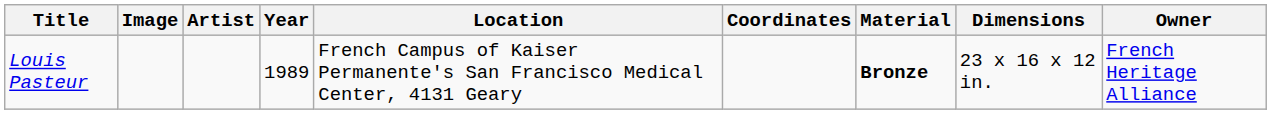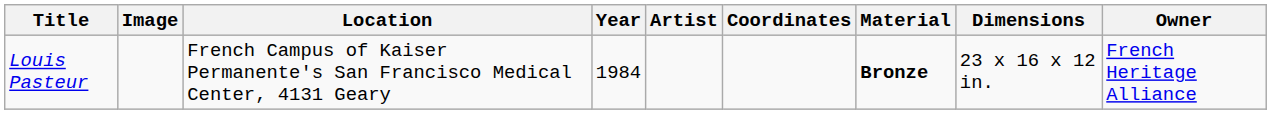columns swapped: Artist <-> Location
Louis Pasteur | Year: 1989 -> 1984
